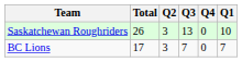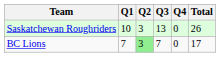columns swapped: Q1 <-> Total
BC Lions | Q2: no background -> lightgreen background
